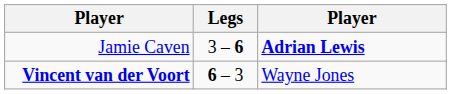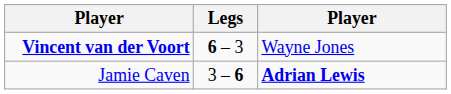rows swapped: Jamie Caven <-> Vincent van der Voort
